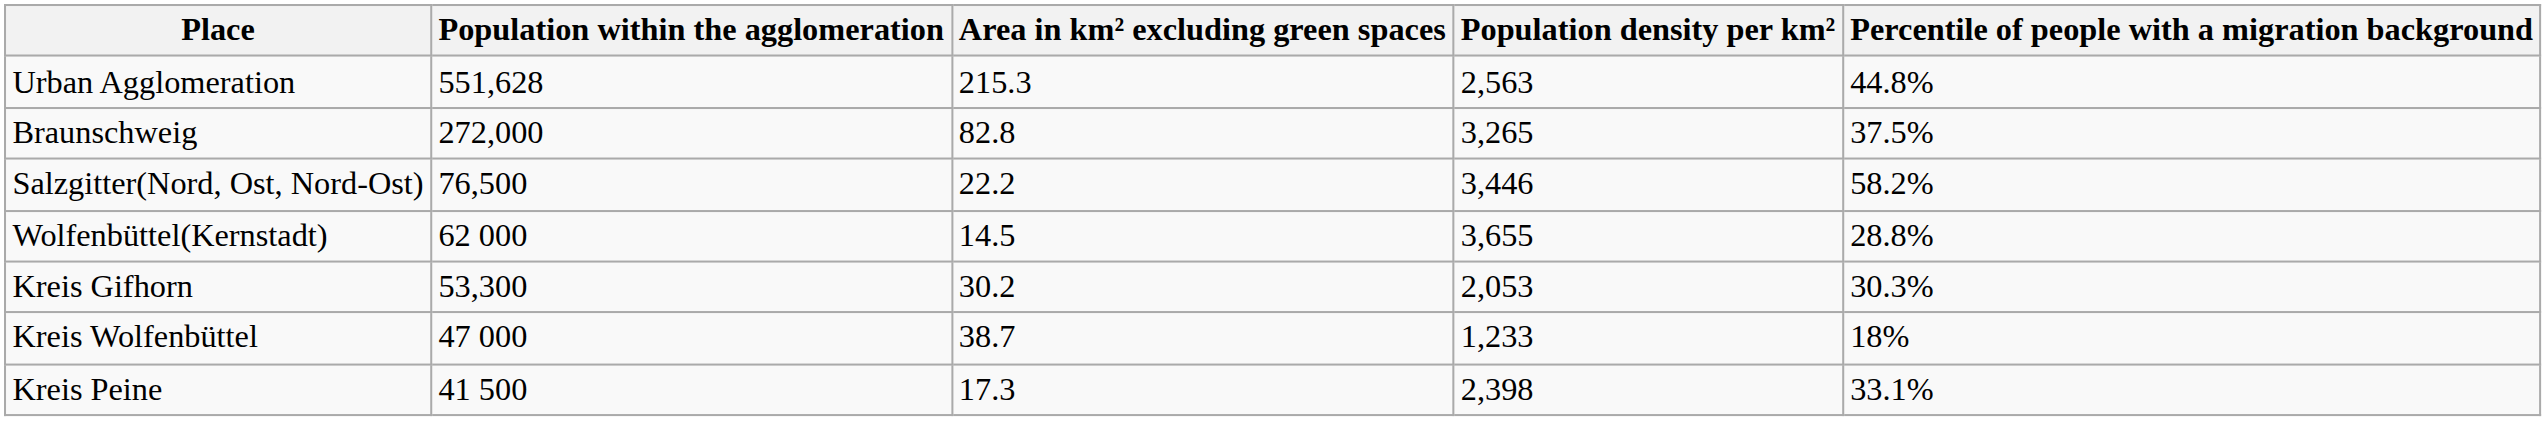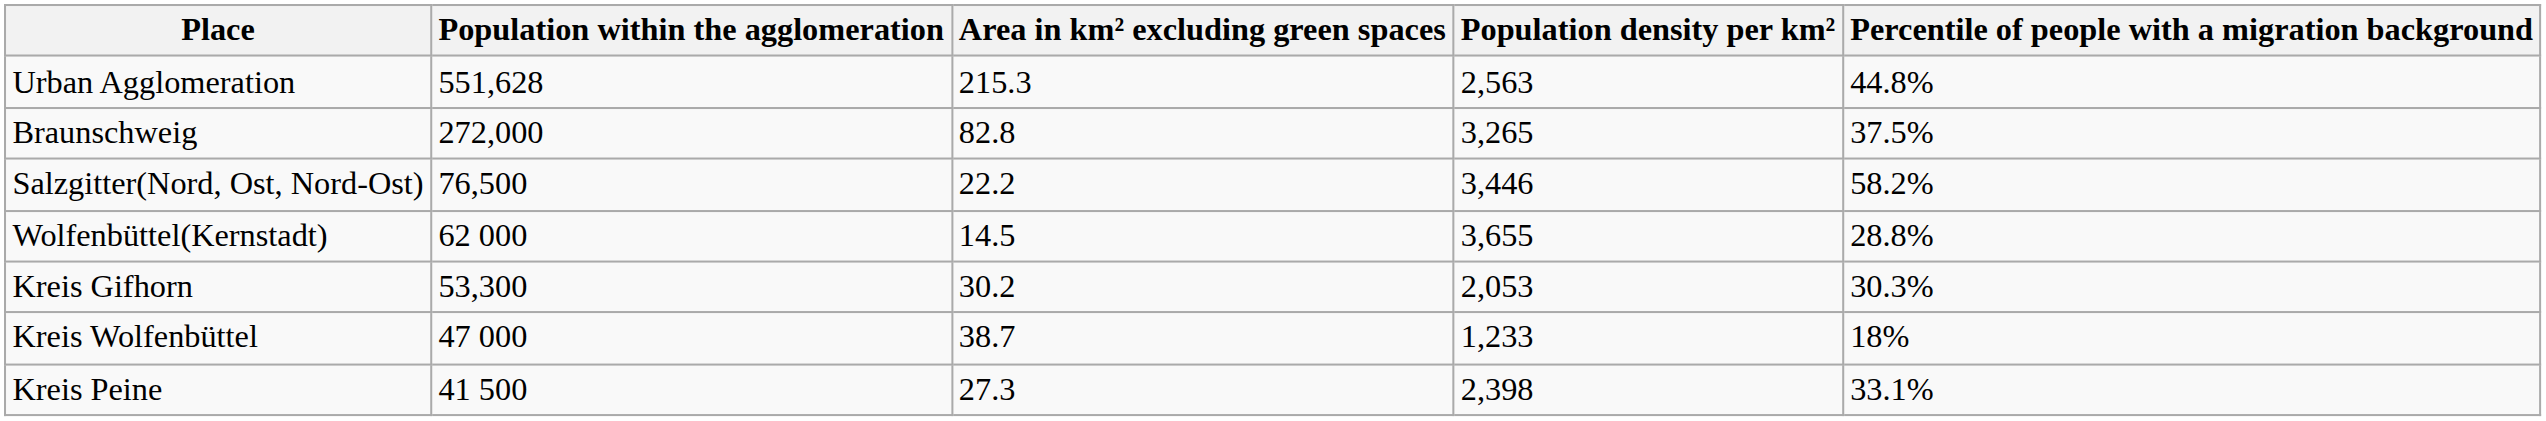Kreis Peine | Area in km² excluding green spaces: 17.3 -> 27.3
